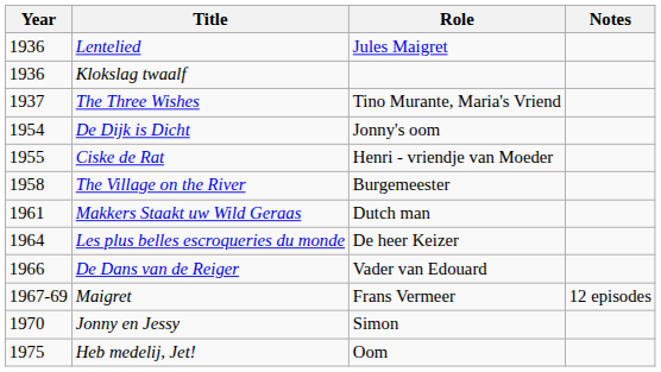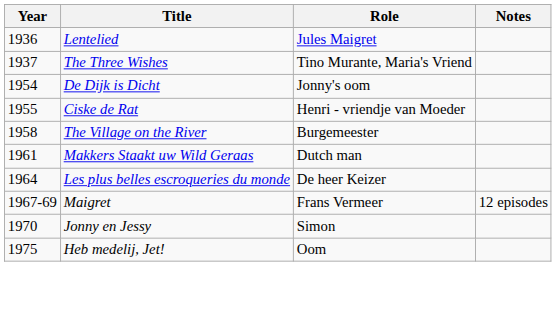- row: 1936 | Klokslag twaalf
- row: 1966 | De Dans van de Reiger | Vader van Edouard
